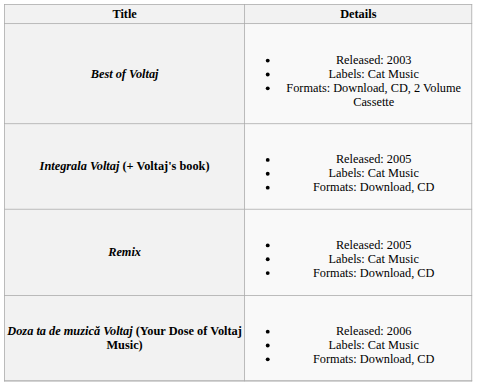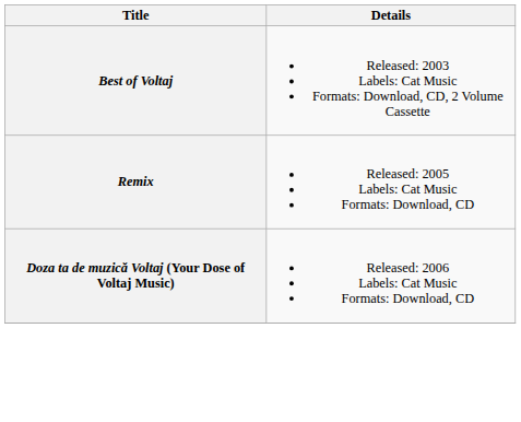- row: Integrala Voltaj (+ Voltaj's book) | Released: 2005 Labels: Cat Music Formats: Download, CD
